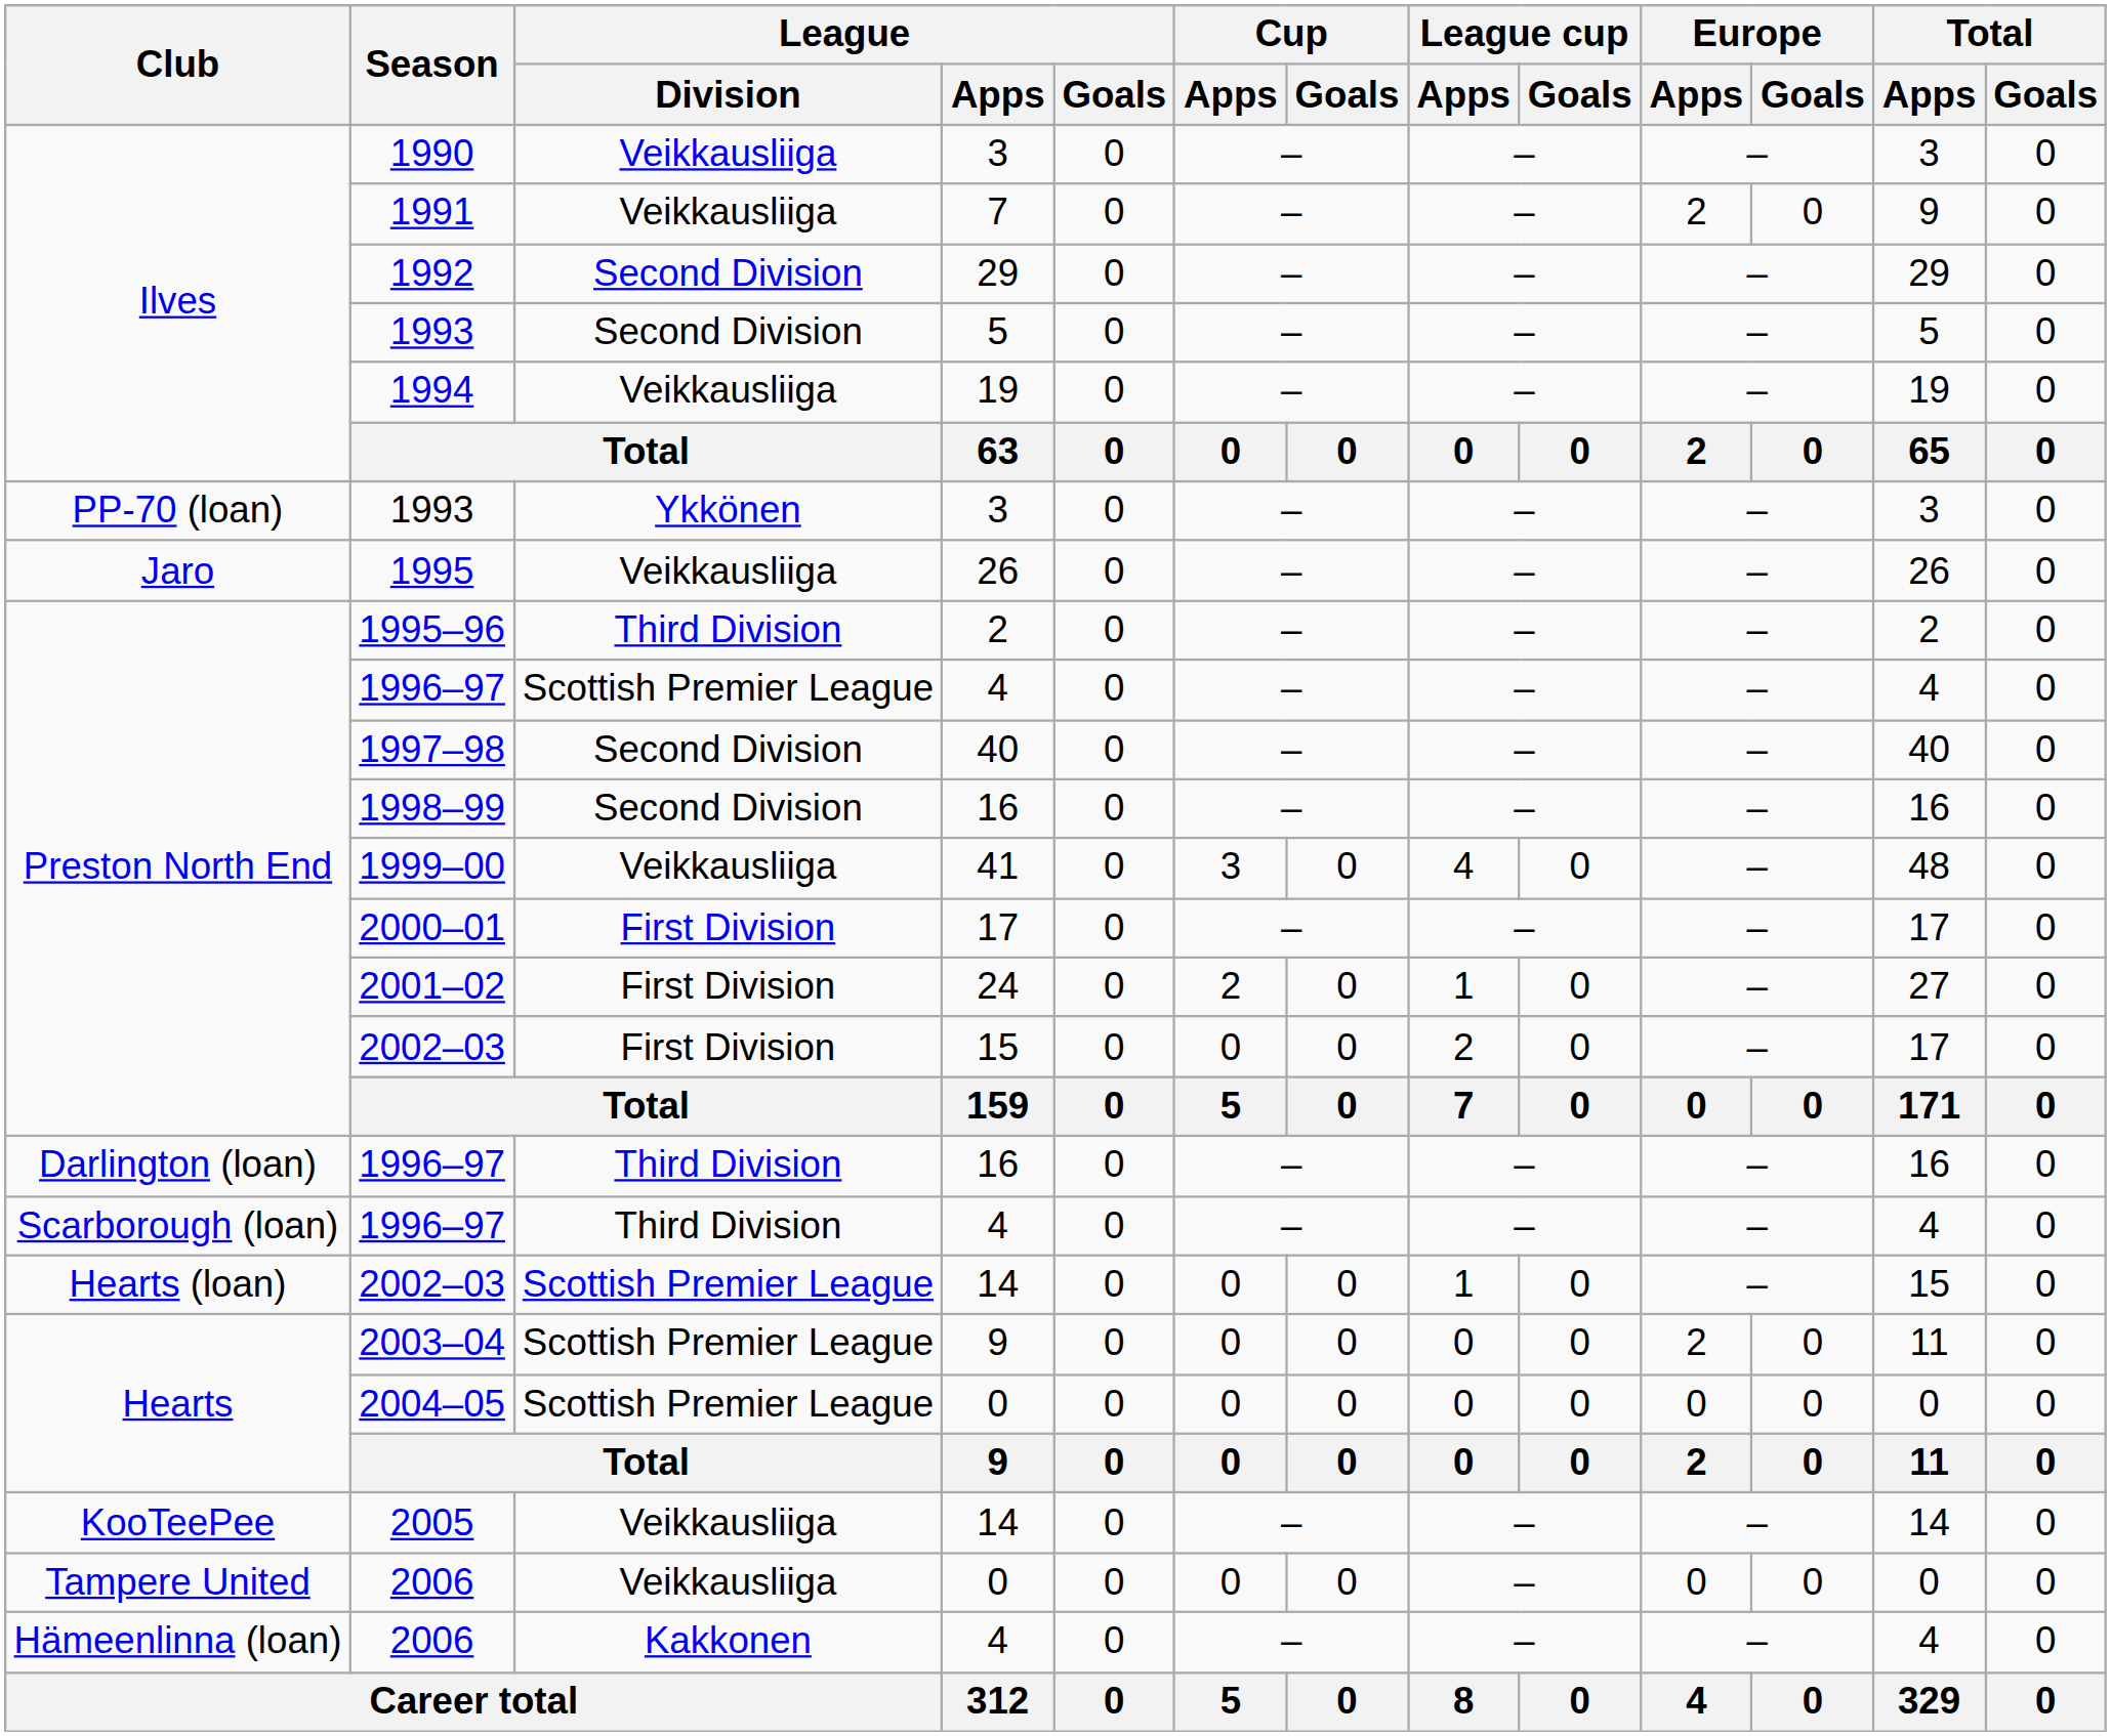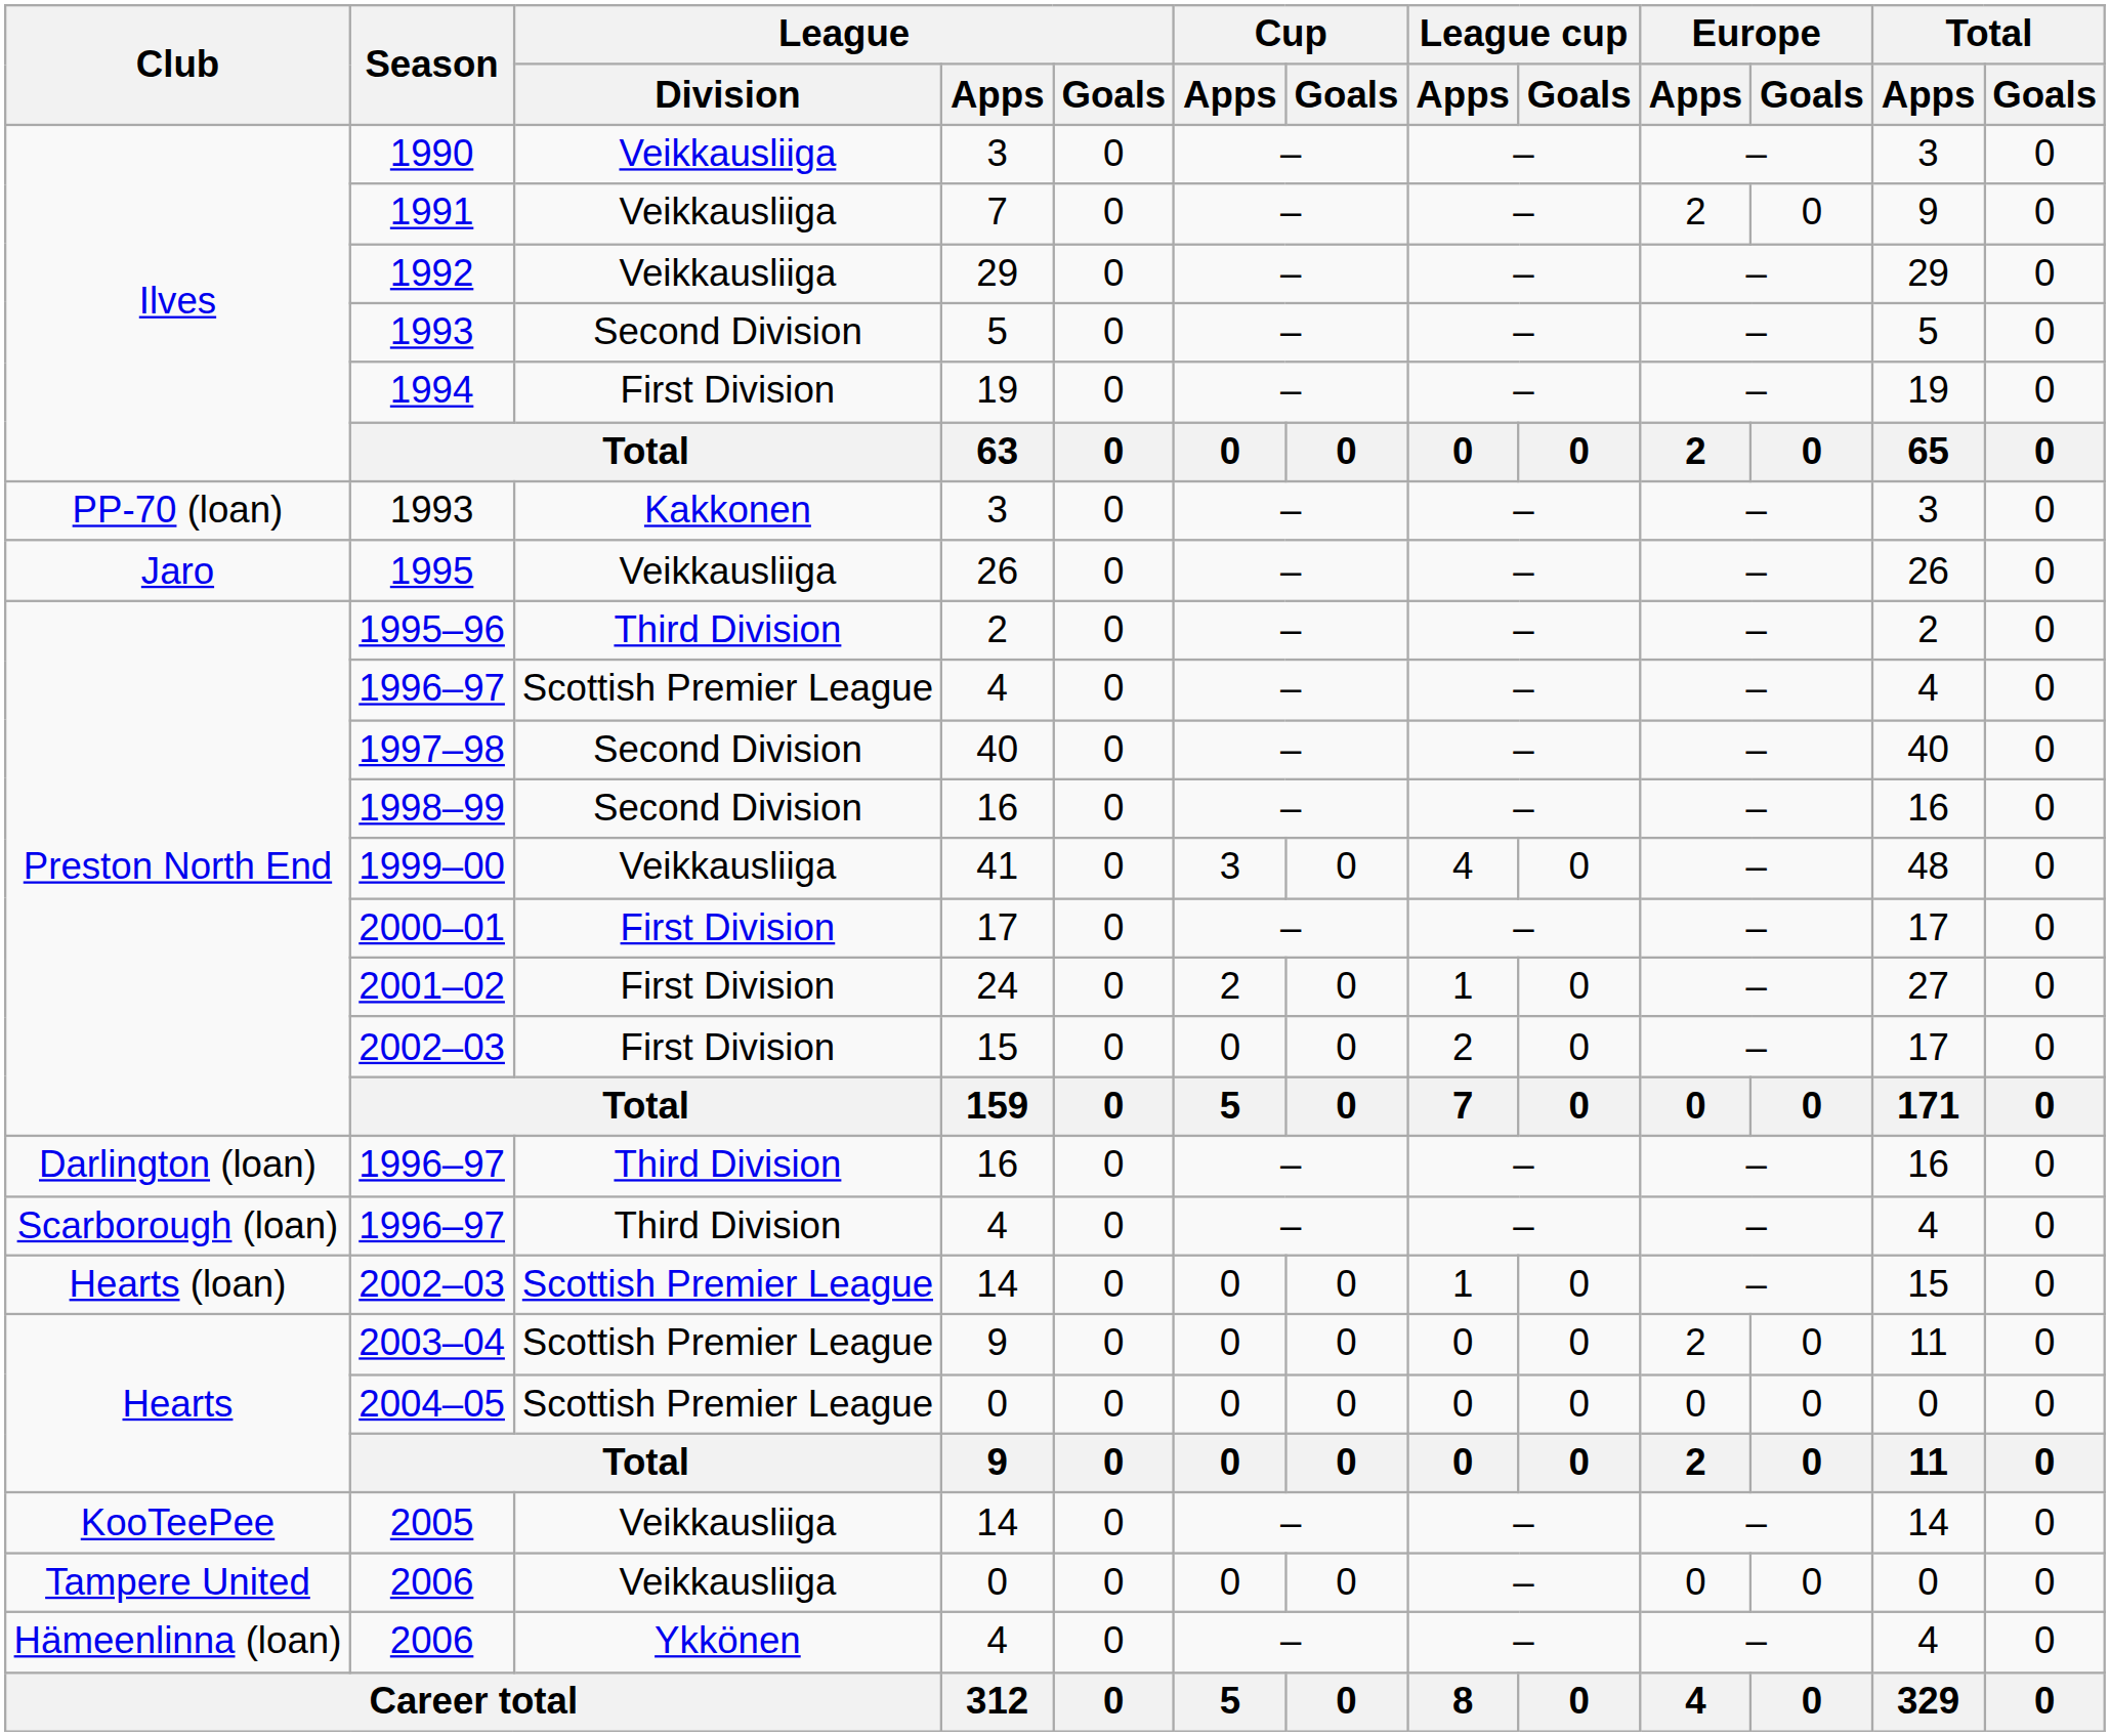1992 | League / Division: Second Division -> Veikkausliiga
1994 | League / Division: Veikkausliiga -> First Division
PP-70 (loan) / 1993 | League / Division: Ykkönen -> Kakkonen
Hämeenlinna (loan) / 2006 | League / Division: Kakkonen -> Ykkönen
